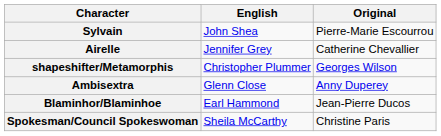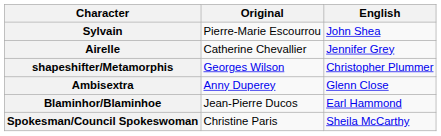columns swapped: Original <-> English
